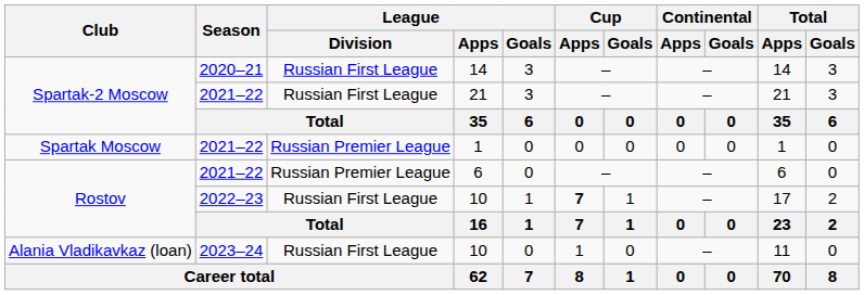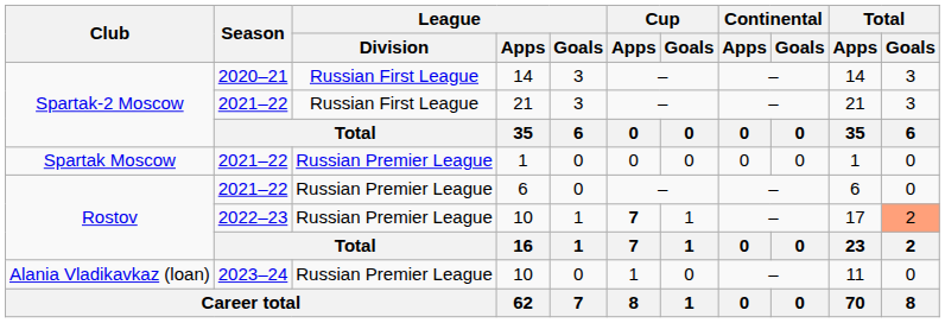Rostov / 10 | League / Division: Russian First League -> Russian Premier League
Rostov / 10 | Total / Goals: no background -> lightsalmon background
Alania Vladikavkaz (loan) / 10 | League / Division: Russian First League -> Russian Premier League
